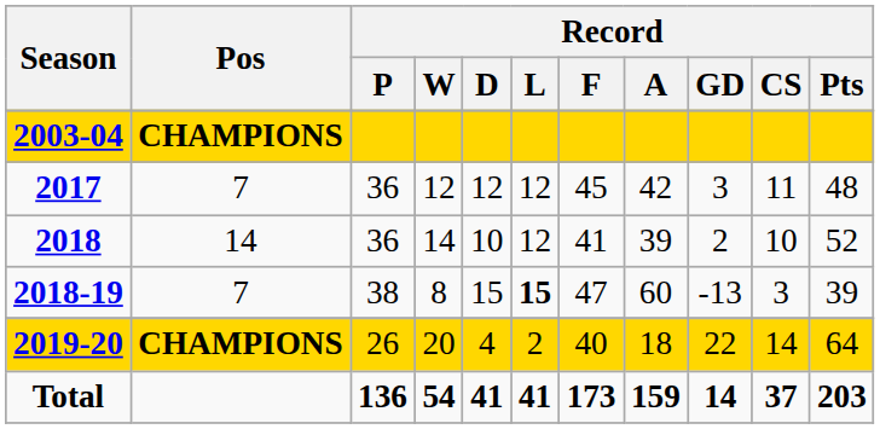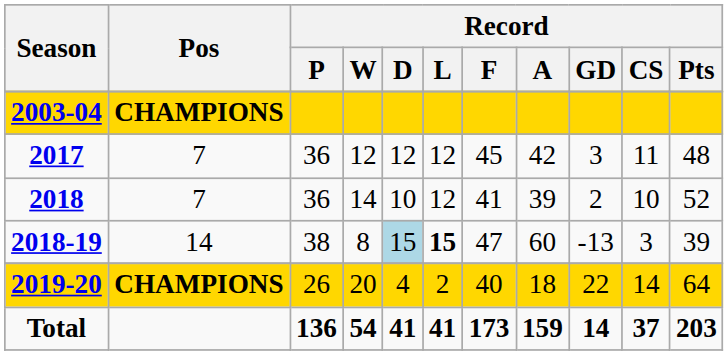2018 | Pos: 14 -> 7
2018-19 | Pos: 7 -> 14
2018-19 | Record / D: no background -> lightblue background
